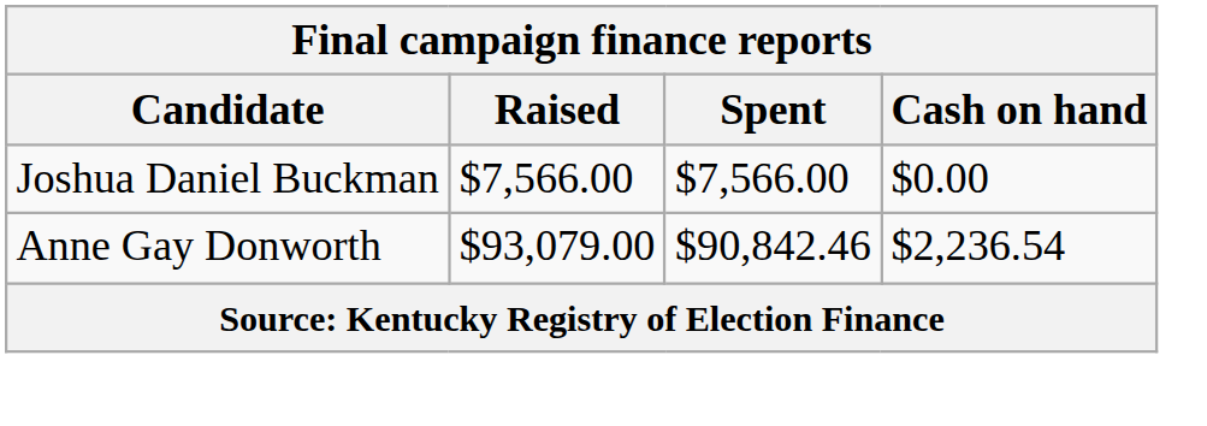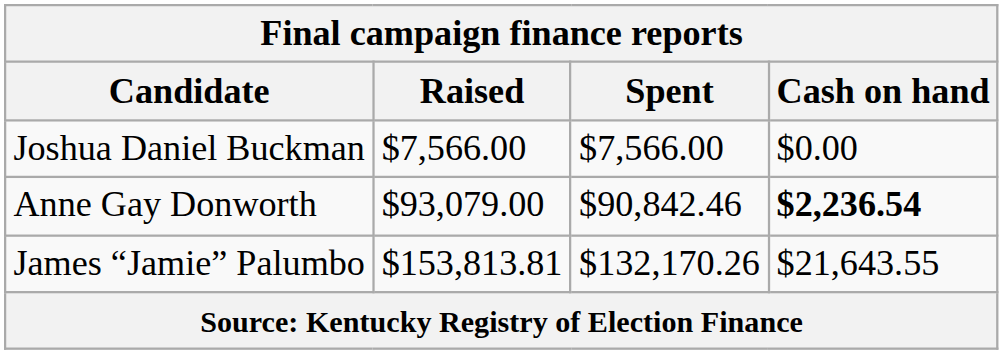Anne Gay Donworth | Cash on hand: normal -> bold
+ row: James “Jamie” Palumbo | $153,813.81 | $132,170.26 | $21,643.55
